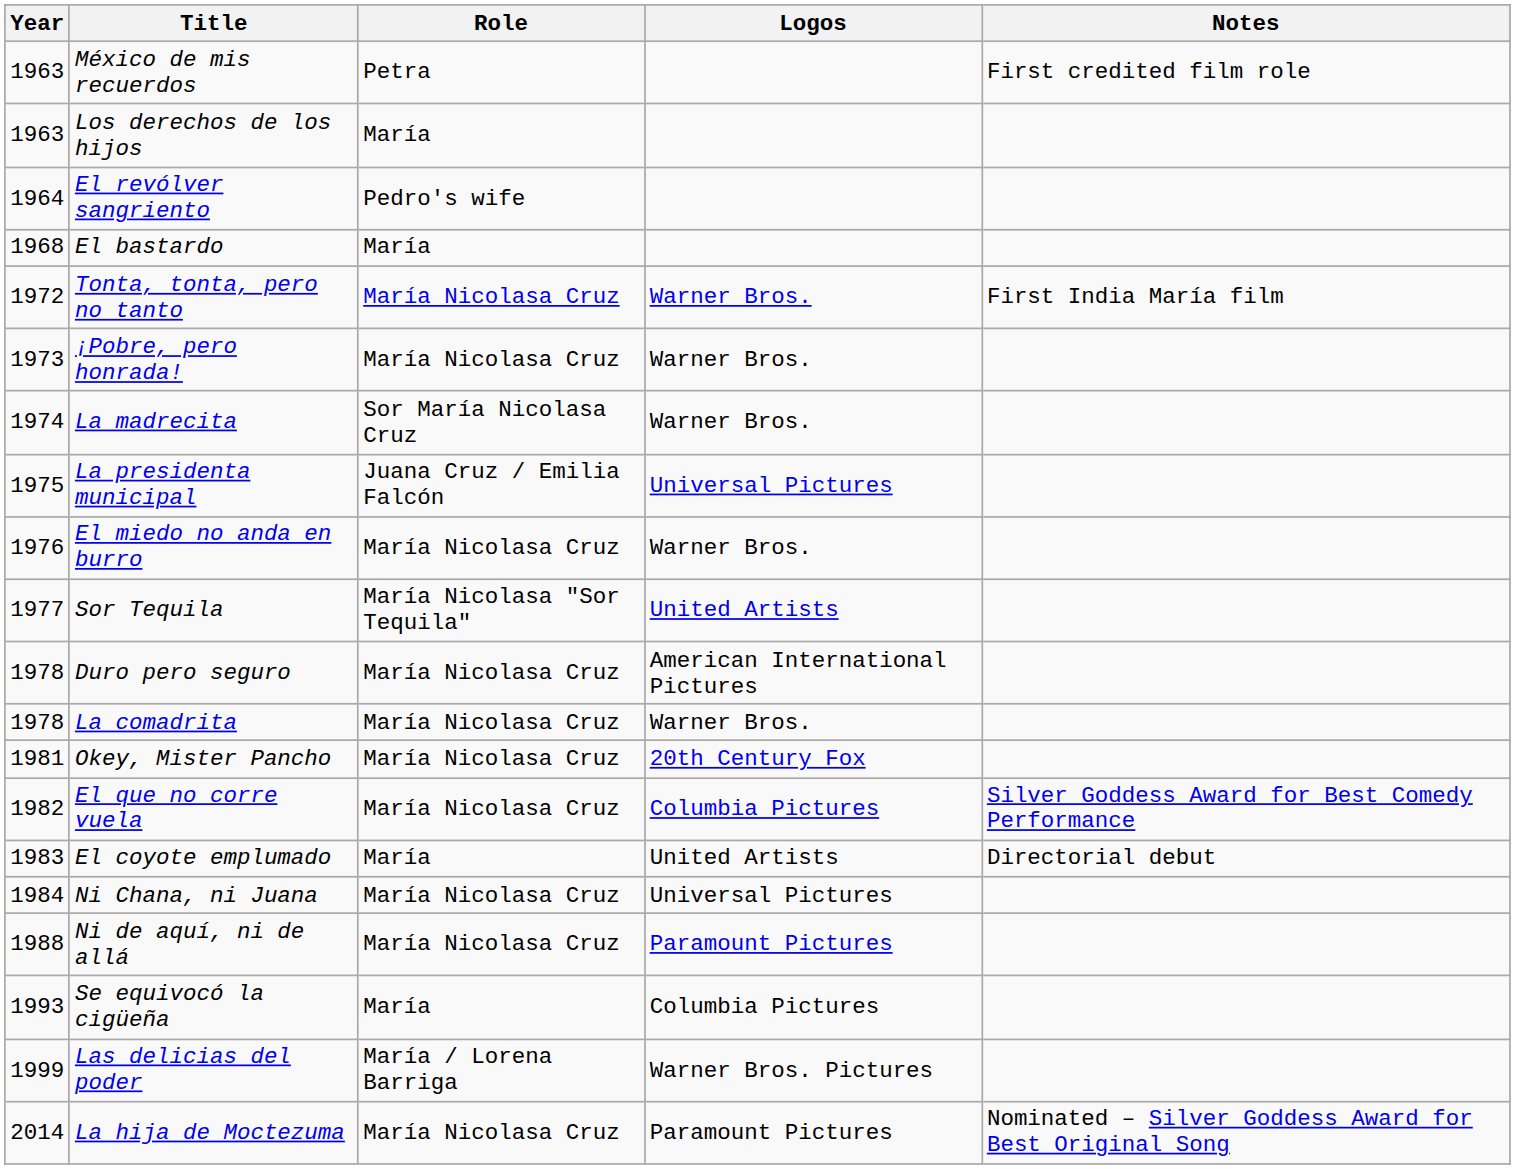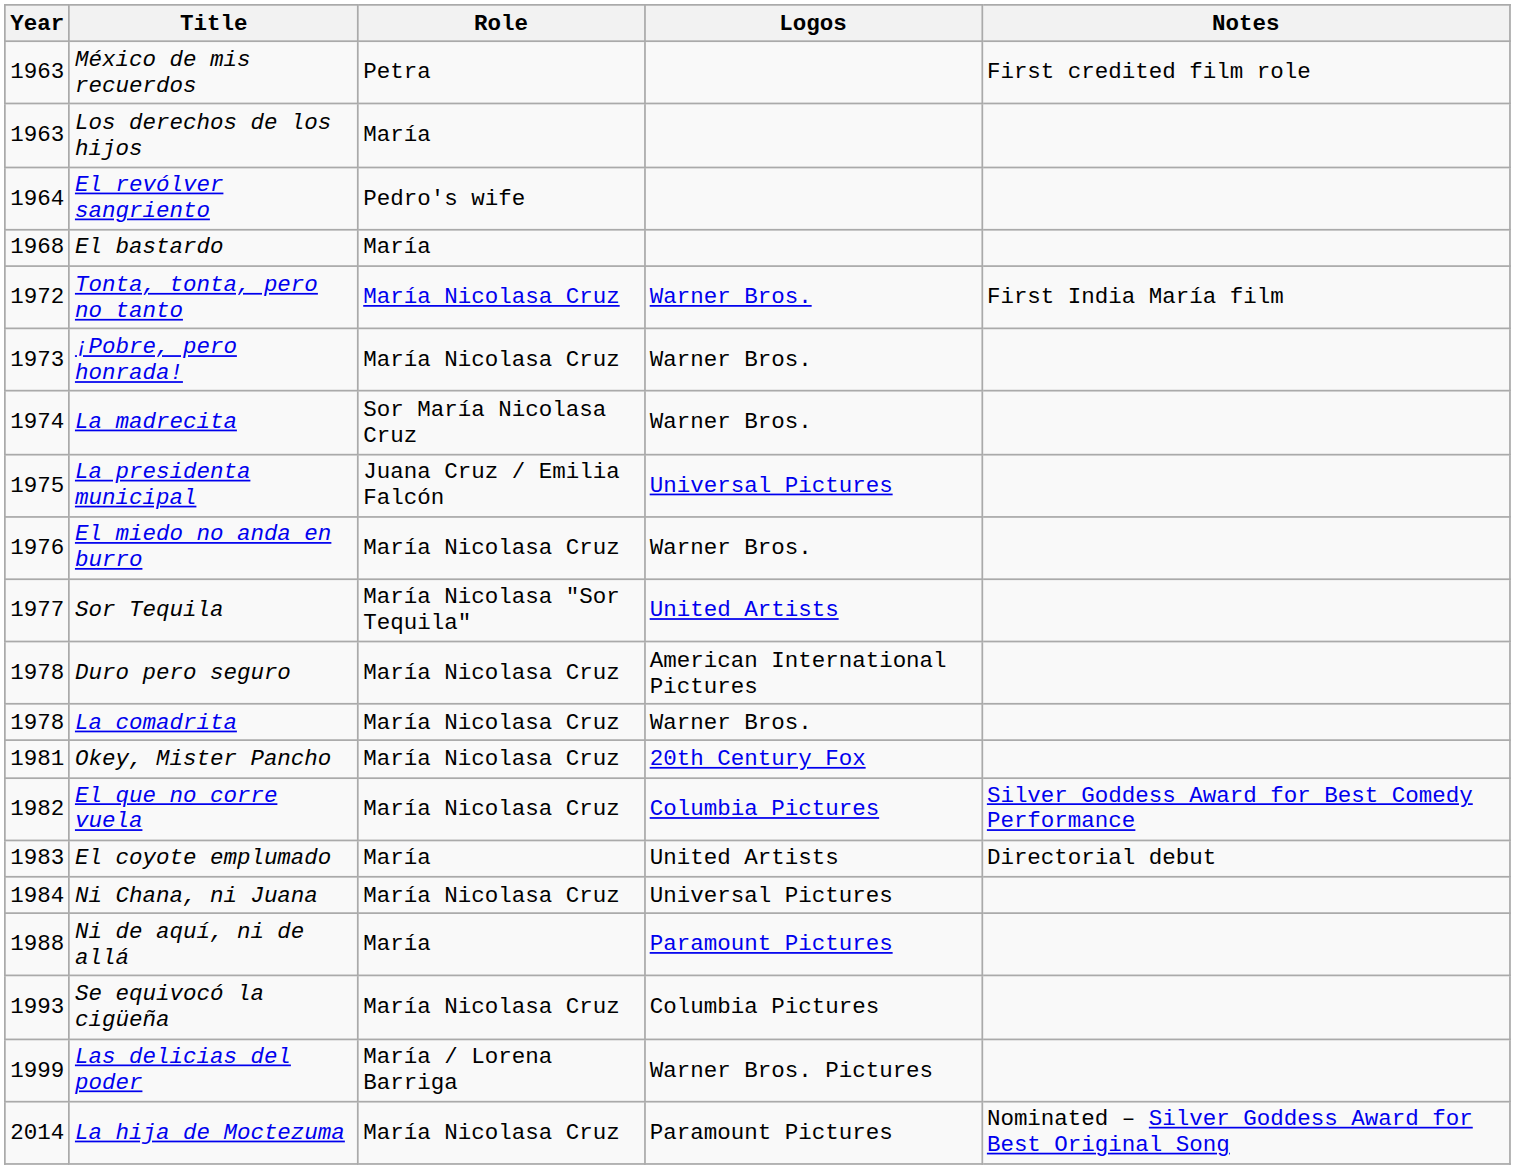Ni de aquí, ni de allá | Role: María Nicolasa Cruz -> María
Se equivocó la cigüeña | Role: María -> María Nicolasa Cruz
